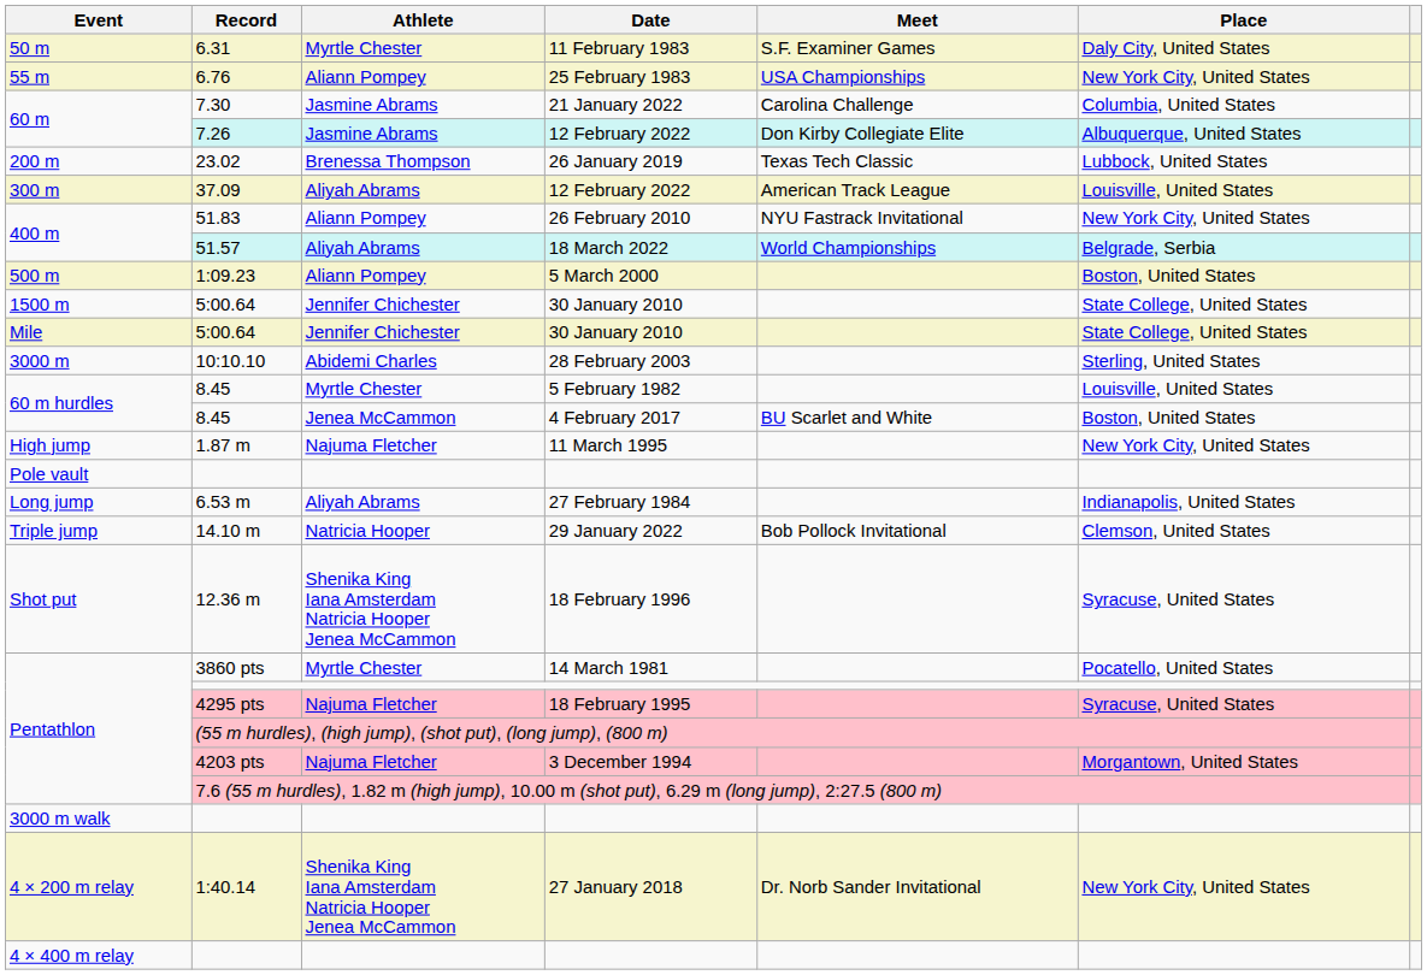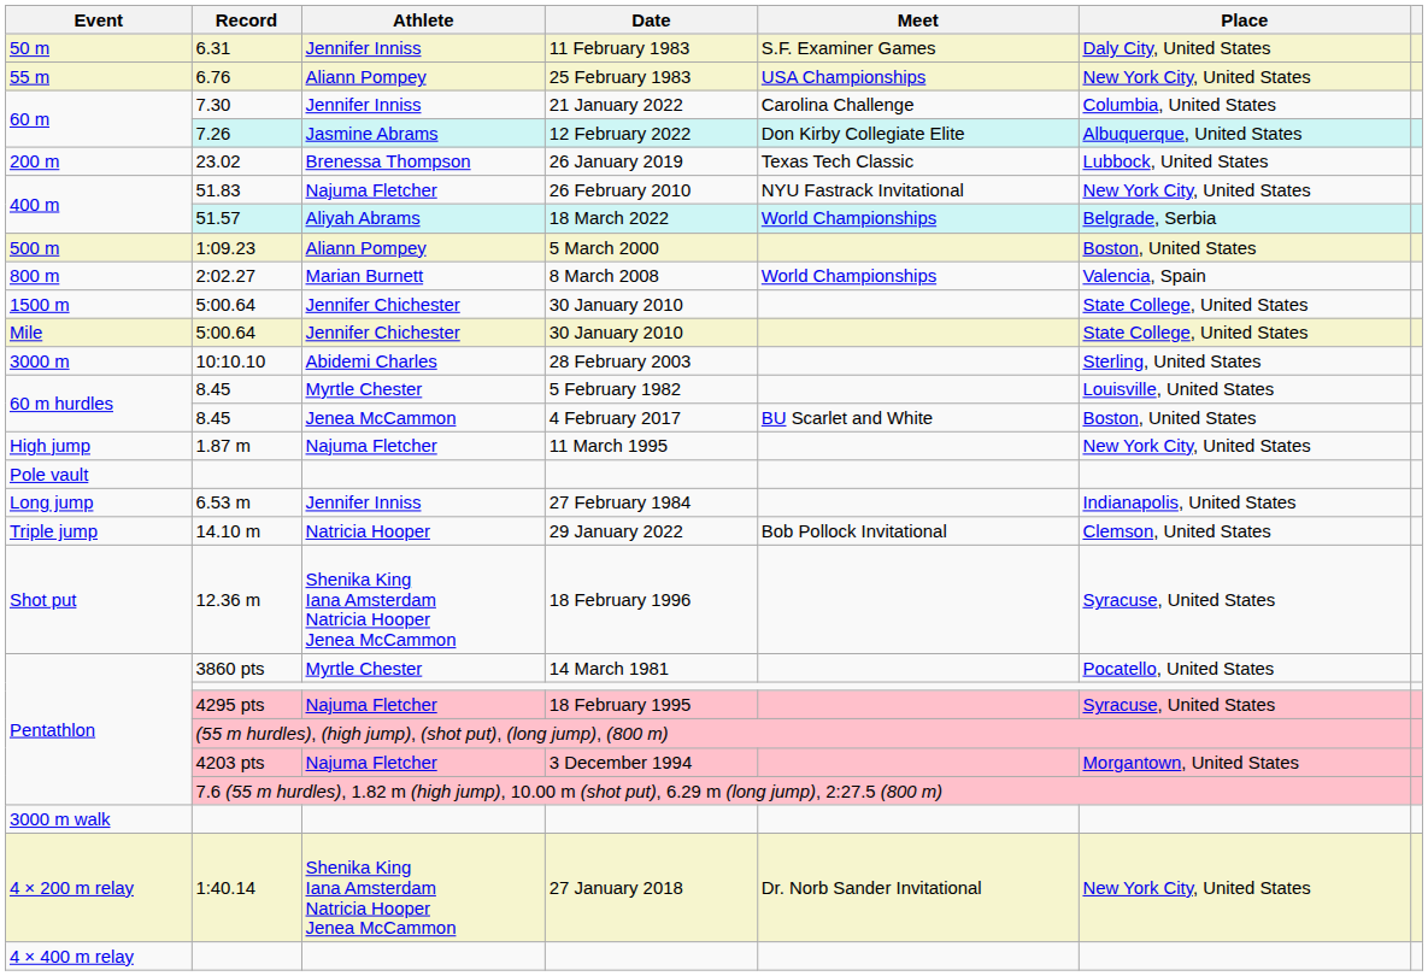6.31 | Athlete: Myrtle Chester -> Jennifer Inniss
7.30 | Athlete: Jasmine Abrams -> Jennifer Inniss
- row: 300 m | 37.09 | Aliyah Abrams | 12 February 2022 | American Track League | Louisville, United States
51.83 | Athlete: Aliann Pompey -> Najuma Fletcher
+ row: 800 m | 2:02.27 | Marian Burnett | 8 March 2008 | World Championships | Valencia, Spain
6.53 m | Athlete: Aliyah Abrams -> Jennifer Inniss
